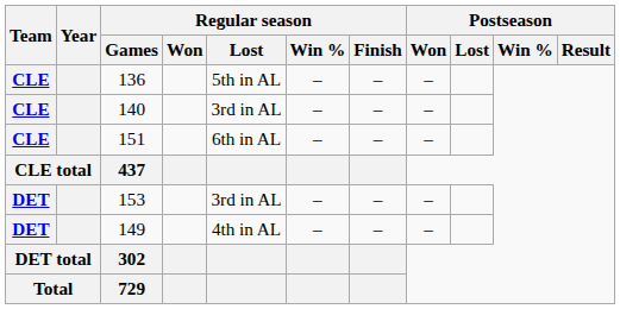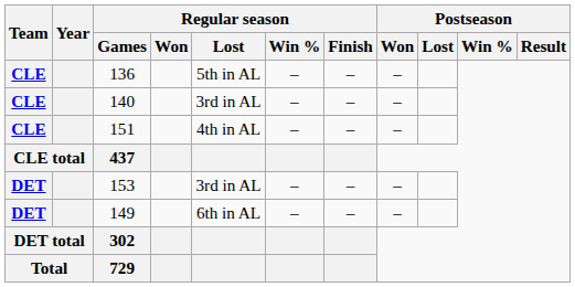151 | Regular season / Lost: 6th in AL -> 4th in AL
149 | Regular season / Lost: 4th in AL -> 6th in AL
